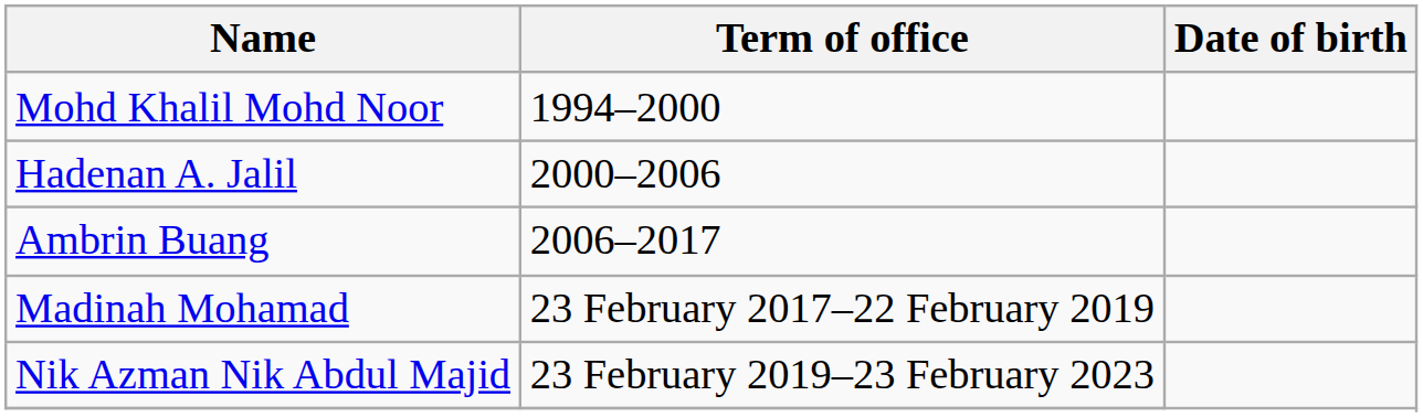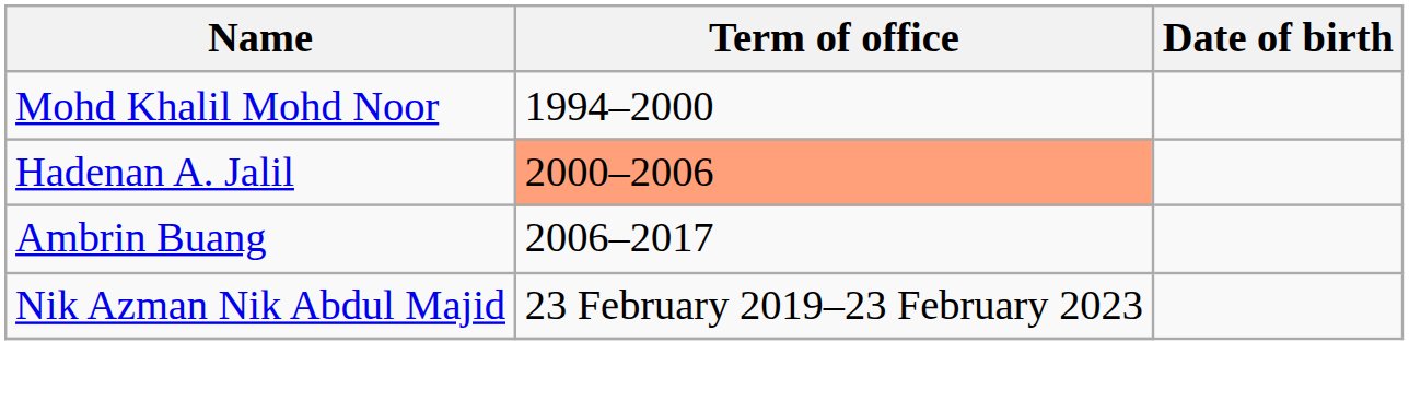Hadenan A. Jalil | Term of office: no background -> lightsalmon background
- row: Madinah Mohamad | 23 February 2017–22 February 2019
